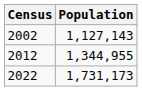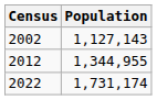2022 | Population: 1,731,173 -> 1,731,174
